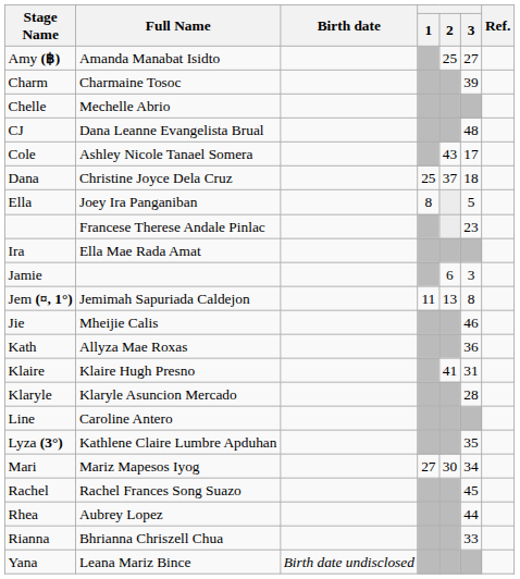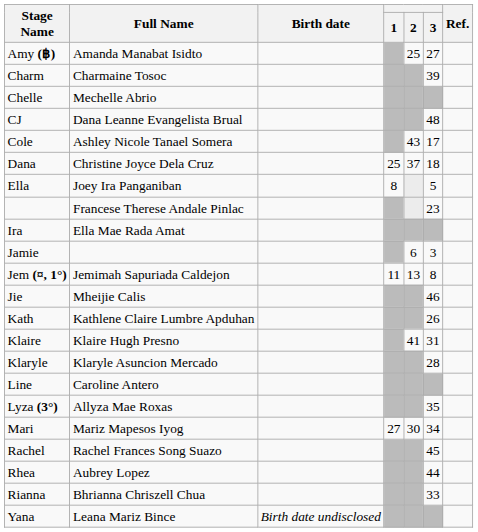Kath | Full Name: Allyza Mae Roxas -> Kathlene Claire Lumbre Apduhan
Kath | 3: 36 -> 26
Lyza (3°) | Full Name: Kathlene Claire Lumbre Apduhan -> Allyza Mae Roxas
